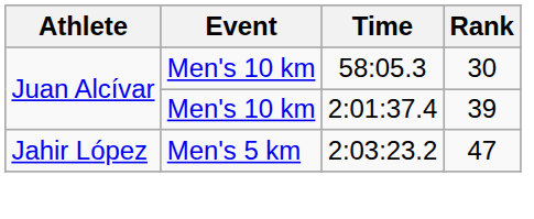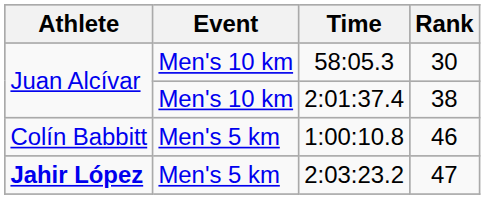2:01:37.4 | Rank: 39 -> 38
+ row: Colín Babbitt | Men's 5 km | 1:00:10.8 | 46
2:03:23.2 | Athlete: normal -> bold
